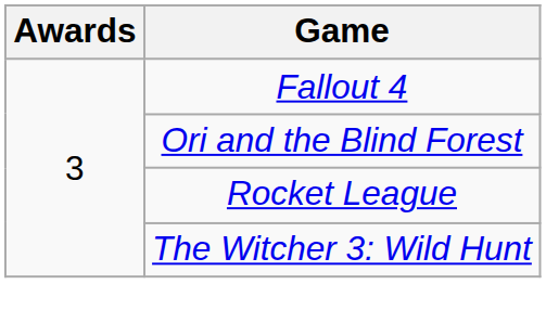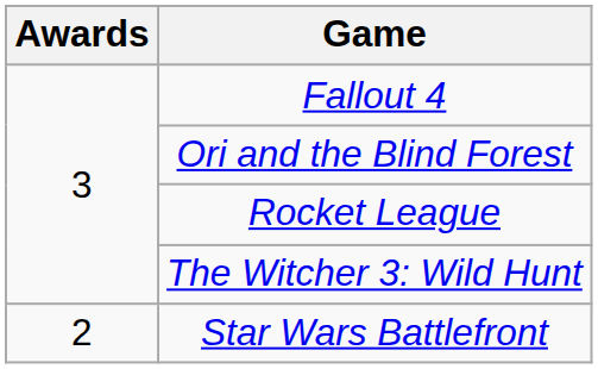+ row: 2 | Star Wars Battlefront
